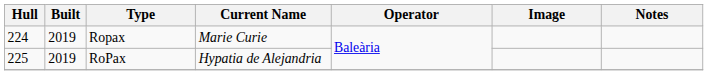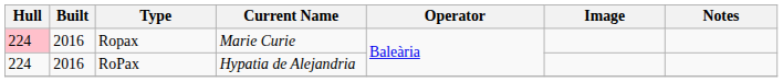Ropax | Hull: no background -> pink background
Ropax | Built: 2019 -> 2016
RoPax | Hull: 225 -> 224
RoPax | Built: 2019 -> 2016
